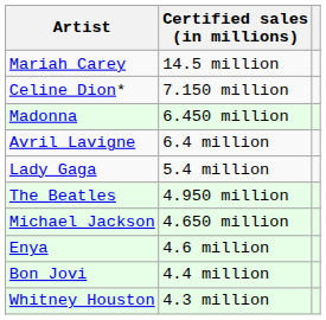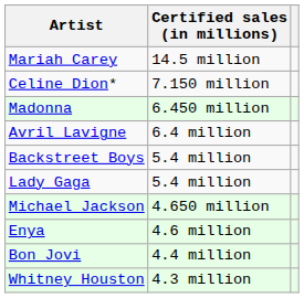+ row: Backstreet Boys | 5.4 million
- row: The Beatles | 4.950 million
